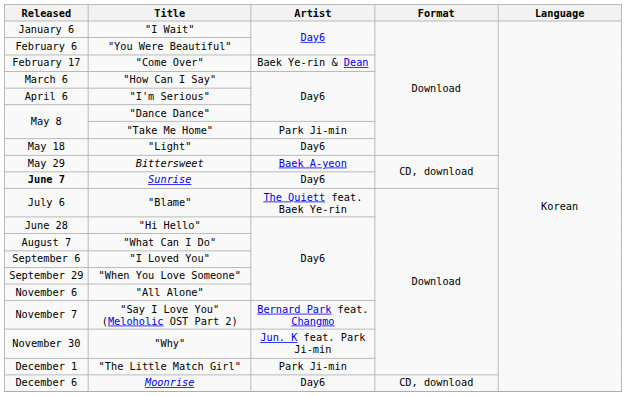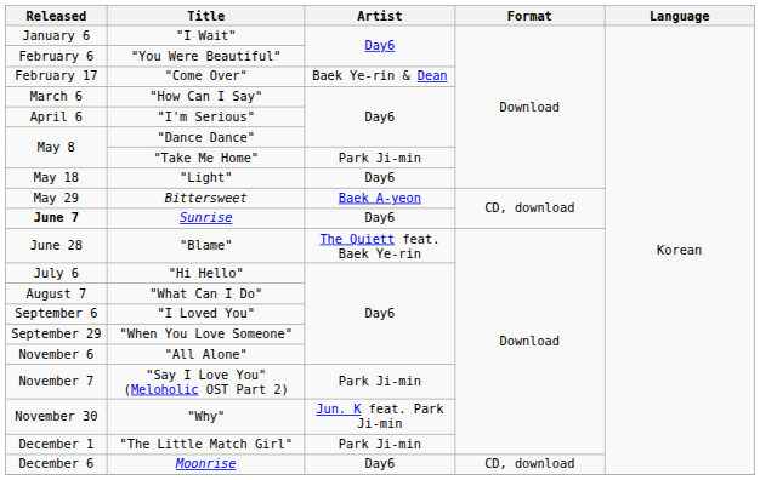"Blame" | Released: July 6 -> June 28
"Hi Hello" | Released: June 28 -> July 6
"Say I Love You" (Meloholic OST Part 2) | Artist: Bernard Park feat. Changmo -> Park Ji-min
